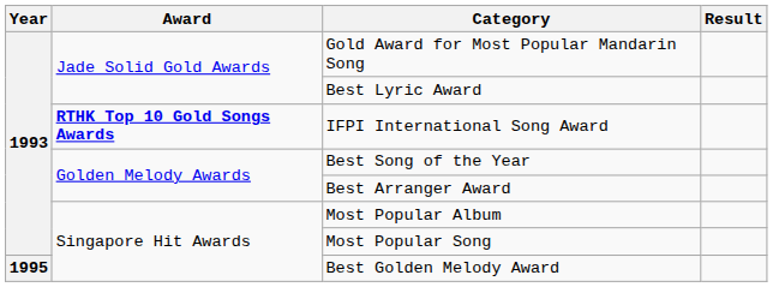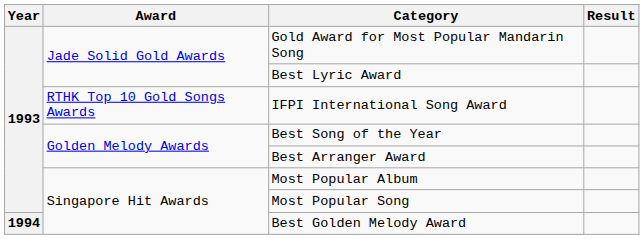IFPI International Song Award | Award: bold -> normal
Best Golden Melody Award | Year: 1995 -> 1994
